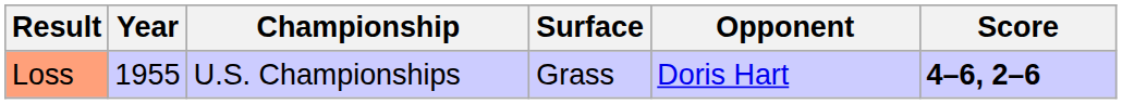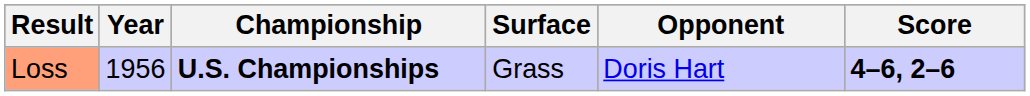Loss | Year: 1955 -> 1956
Loss | Championship: normal -> bold
